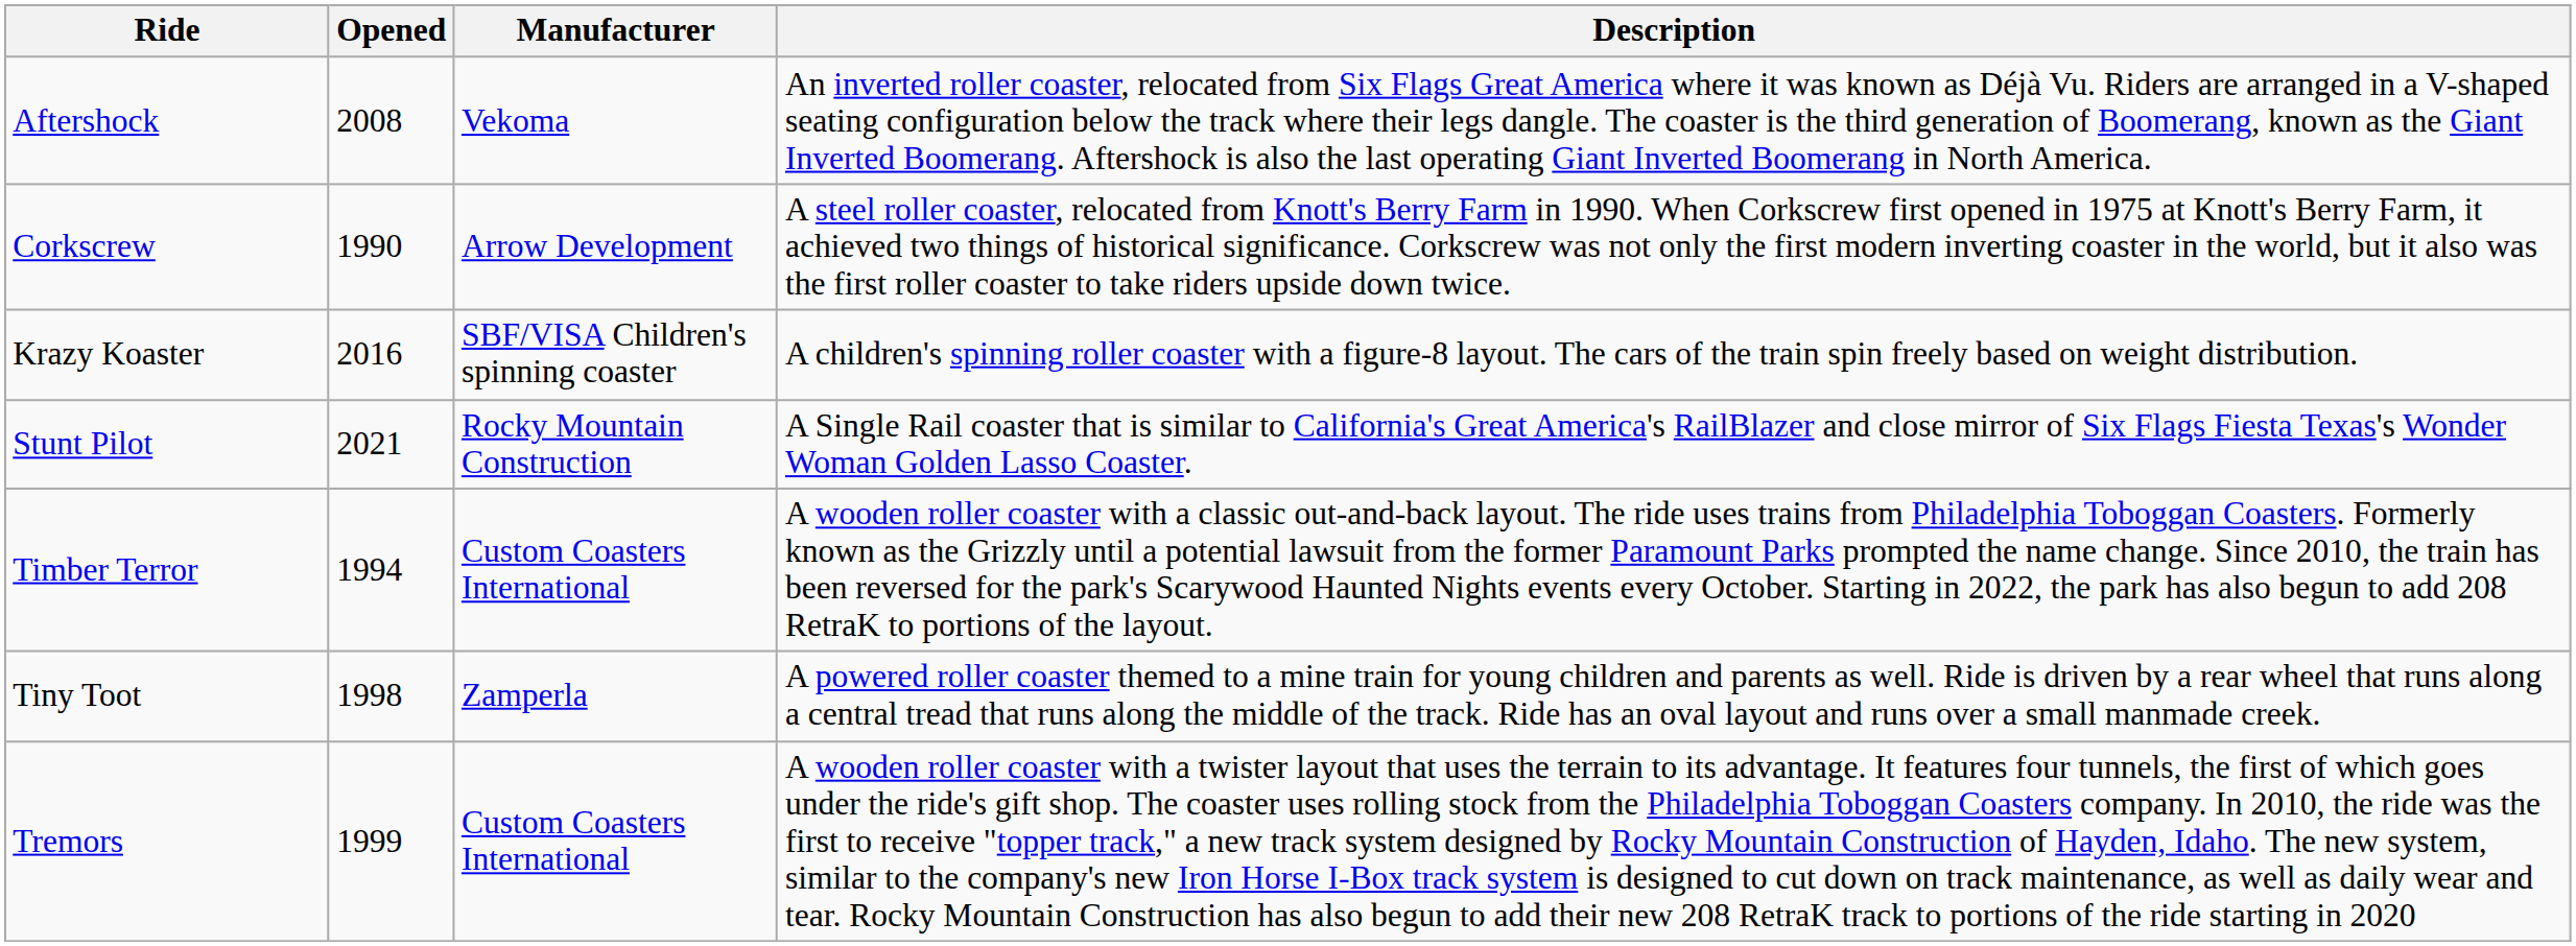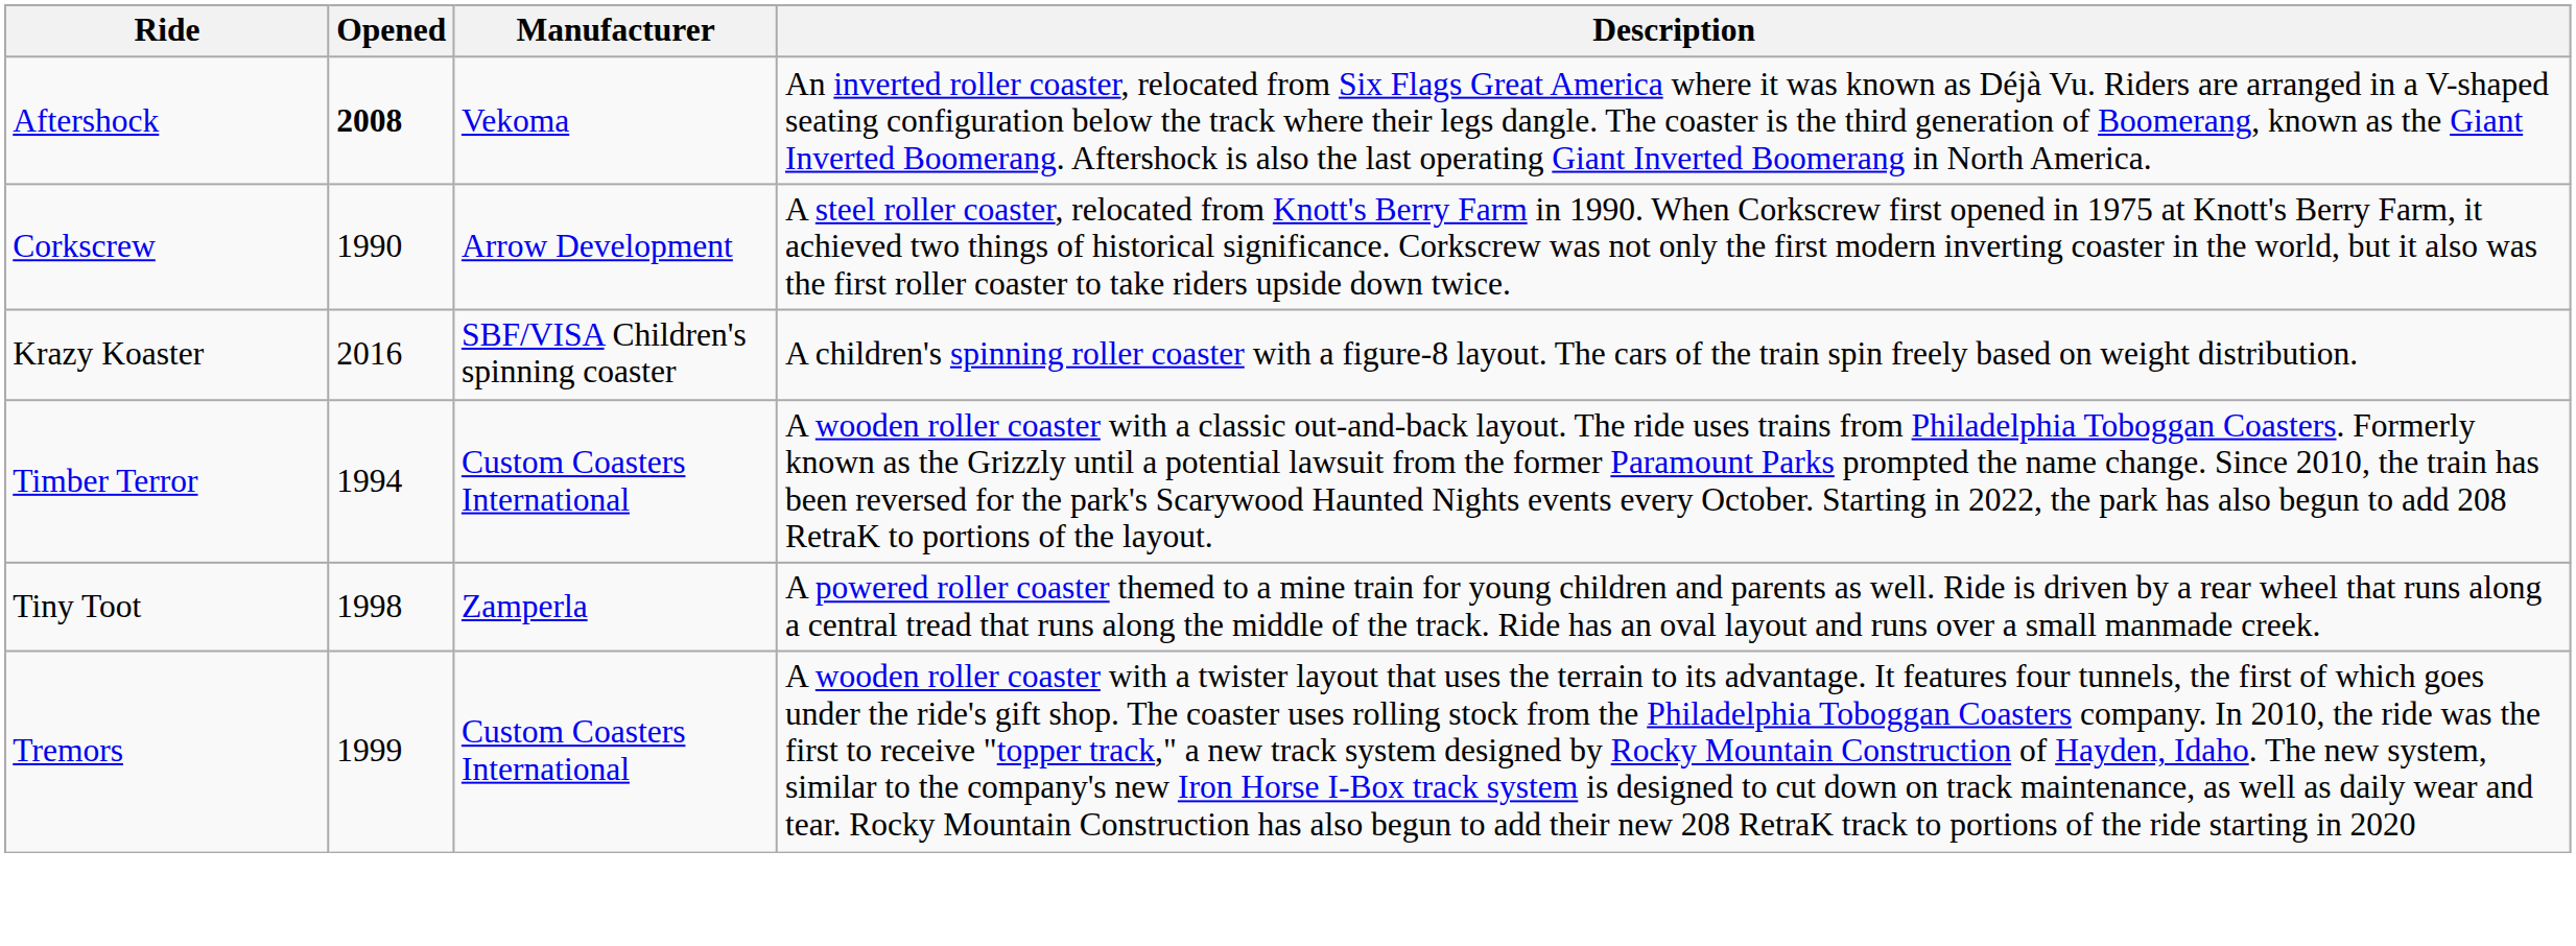Aftershock | Opened: normal -> bold
- row: Stunt Pilot | 2021 | Rocky Mountain Construction | A Single Rail coaster that is similar to California's Great America's RailBlazer and close mirror of Six Flags Fiesta Texas's Wonder Woman Golden Lasso Coaster.
